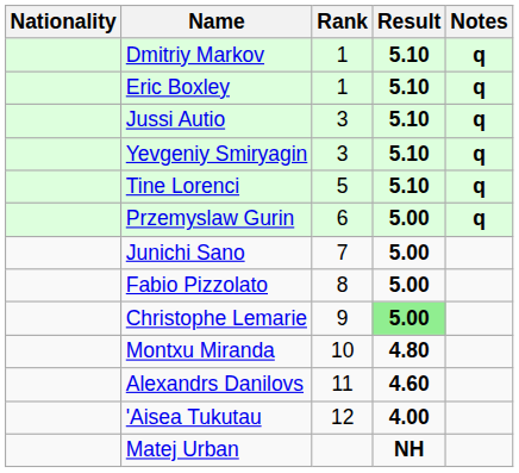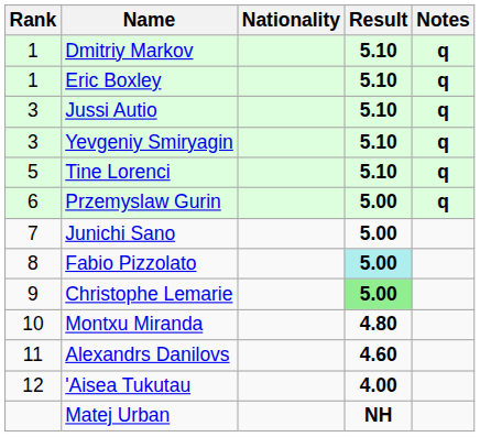columns swapped: Rank <-> Nationality
Fabio Pizzolato | Result: no background -> paleturquoise background
